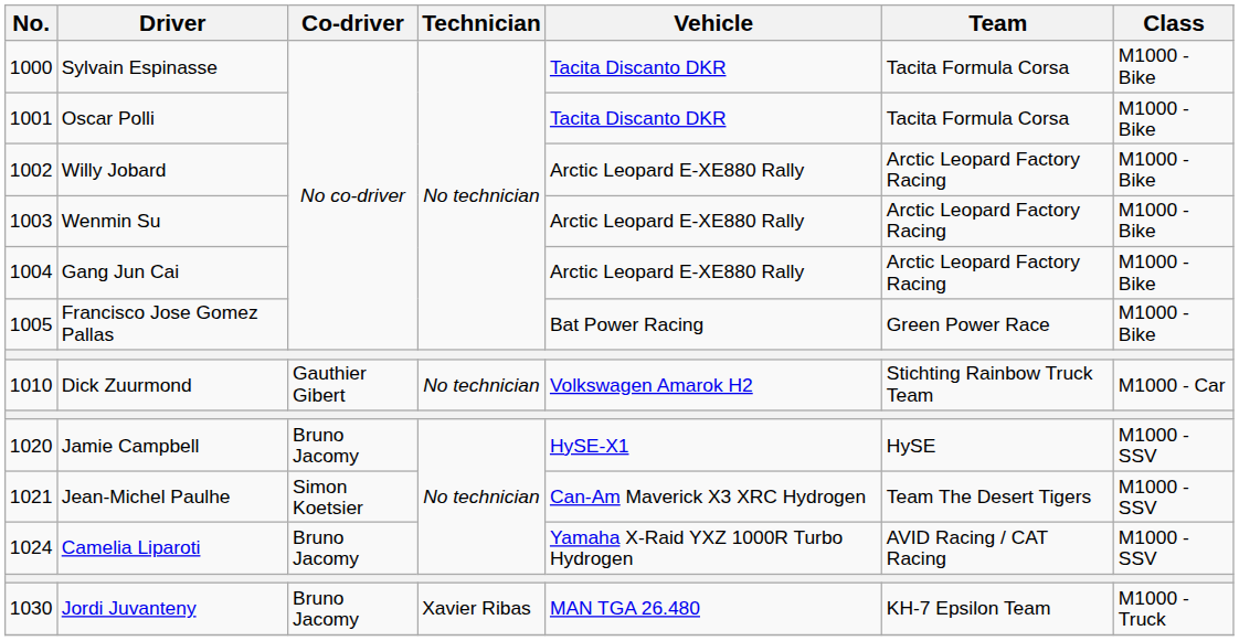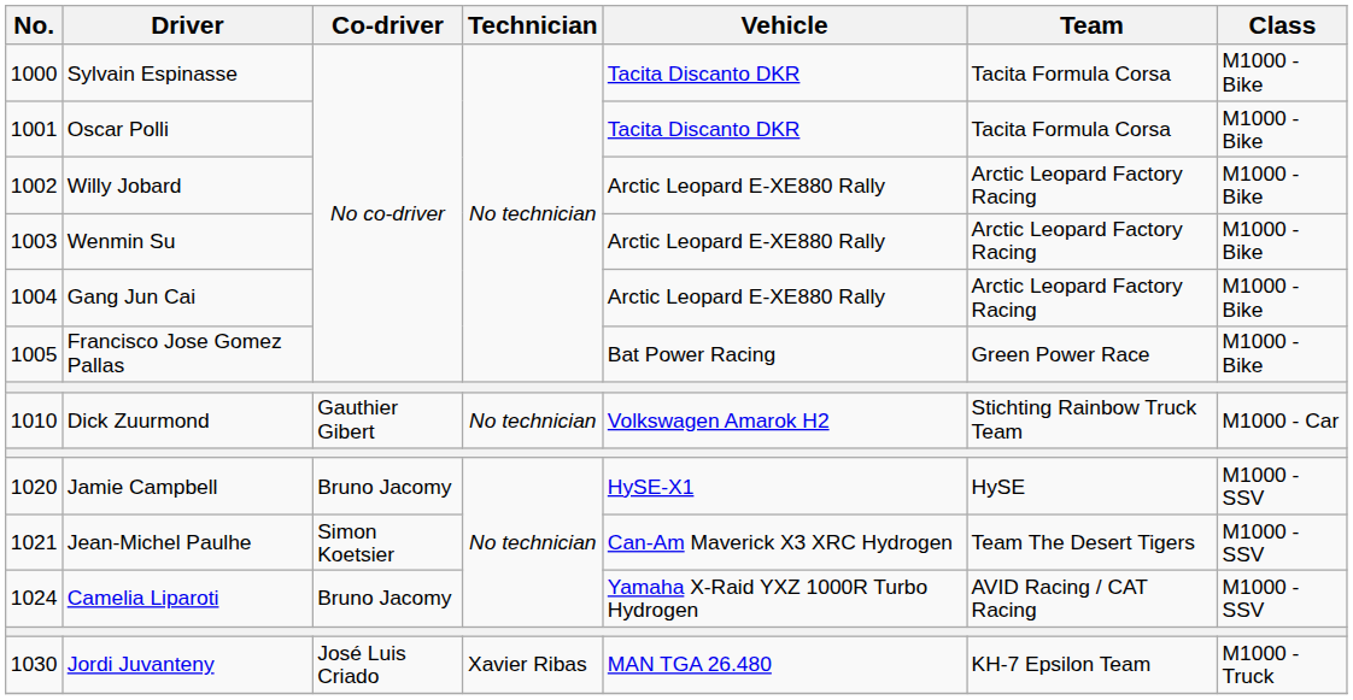Jordi Juvanteny | Co-driver: Bruno Jacomy -> José Luis Criado
